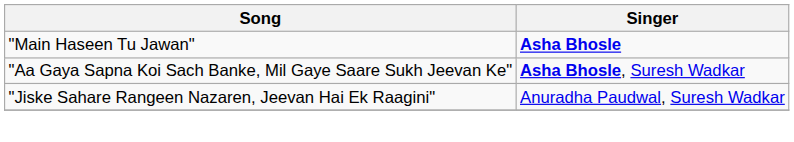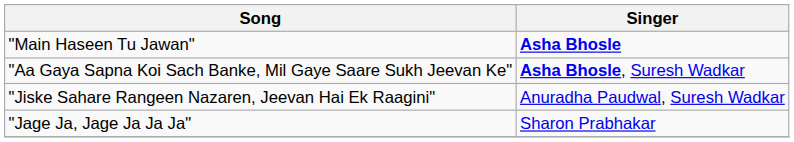+ row: "Jage Ja, Jage Ja Ja Ja" | Sharon Prabhakar
